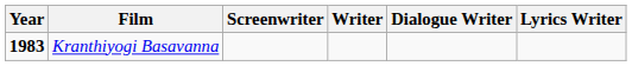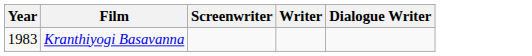- column: Lyrics Writer
Kranthiyogi Basavanna | Year: bold -> normal
